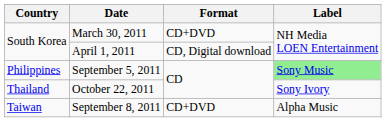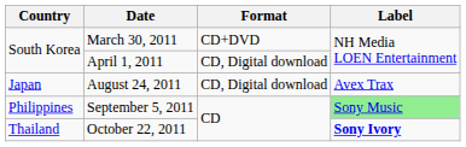+ row: Japan | August 24, 2011 | CD, Digital download | Avex Trax
October 22, 2011 | Label: normal -> bold
- row: Taiwan | September 8, 2011 | CD+DVD | Alpha Music
